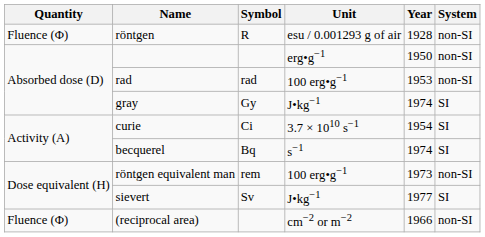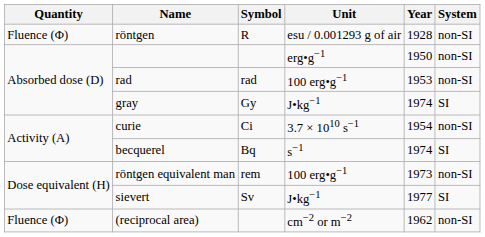curie | System: SI -> non-SI
(reciprocal area) | Year: 1966 -> 1962
